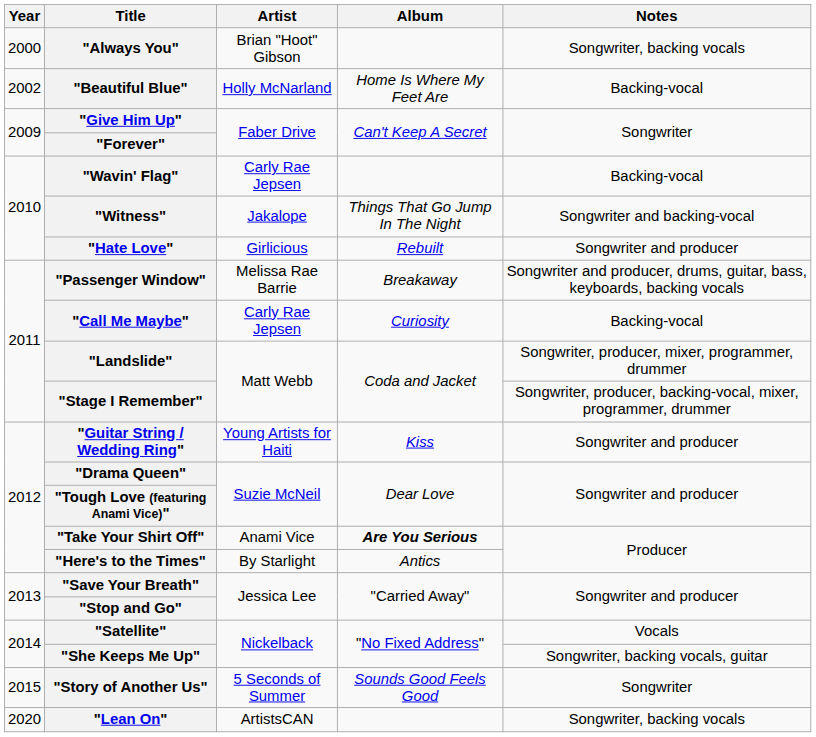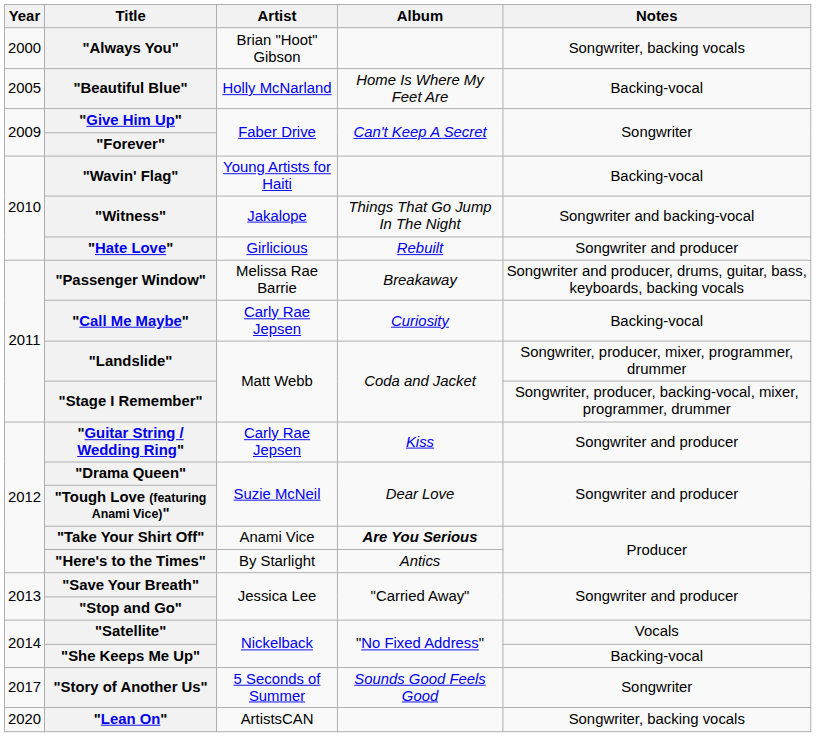"Beautiful Blue" | Year: 2002 -> 2005
"Wavin' Flag" | Artist: Carly Rae Jepsen -> Young Artists for Haiti
"Guitar String / Wedding Ring" | Artist: Young Artists for Haiti -> Carly Rae Jepsen
"She Keeps Me Up" | Notes: Songwriter, backing vocals, guitar -> Backing-vocal
"Story of Another Us" | Year: 2015 -> 2017
